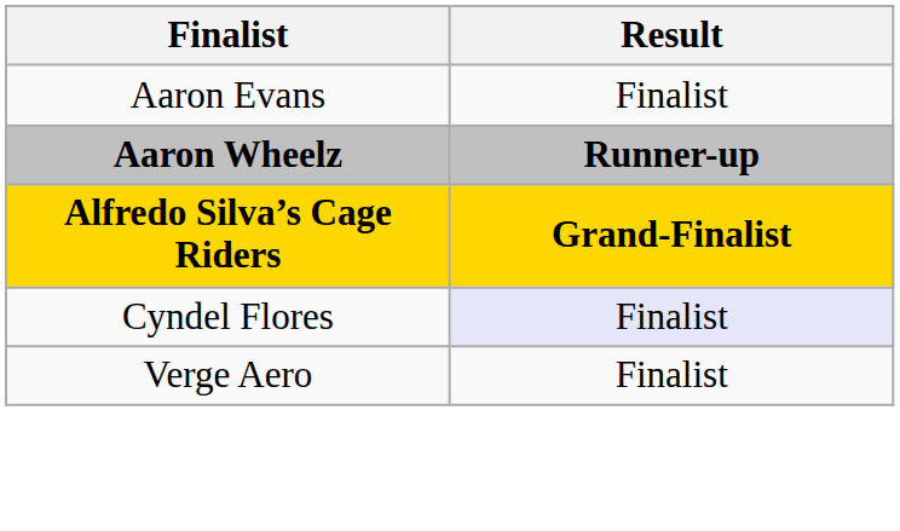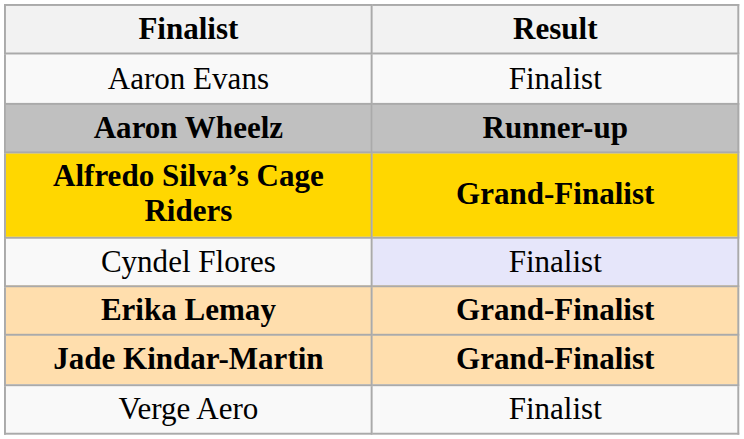+ row: Erika Lemay | Grand-Finalist
+ row: Jade Kindar-Martin | Grand-Finalist
